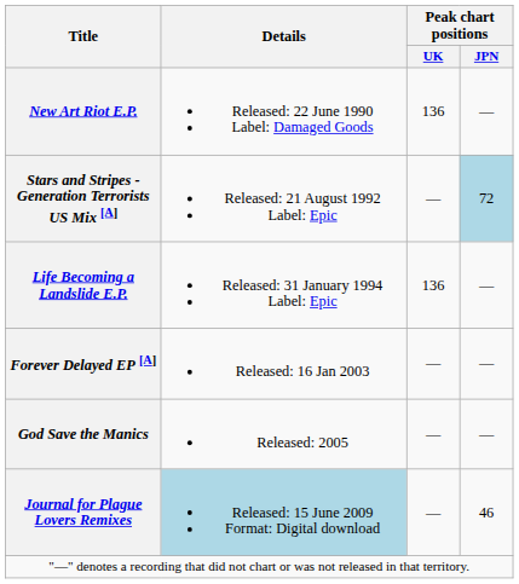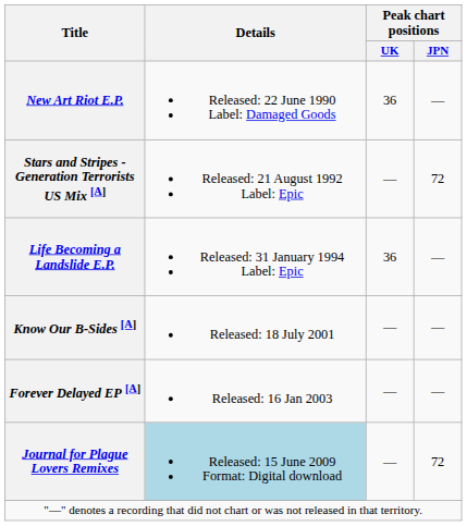New Art Riot E.P. | Peak chart positions / UK: 136 -> 36
Stars and Stripes - Generation Terrorists US Mix [A] | Peak chart positions / JPN: lightblue background -> no background
Life Becoming a Landslide E.P. | Peak chart positions / UK: 136 -> 36
+ row: Know Our B-Sides [A] | Released: 18 July 2001 | — | —
- row: God Save the Manics | Released: 2005 | — | —
Journal for Plague Lovers Remixes | Peak chart positions / JPN: 46 -> 72
